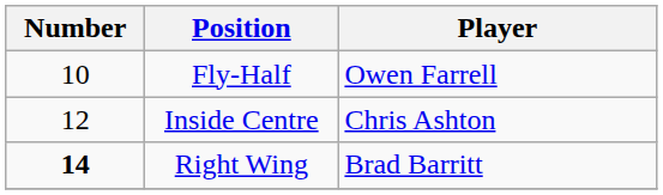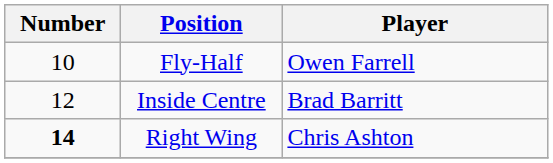Inside Centre | Player: Chris Ashton -> Brad Barritt
Right Wing | Player: Brad Barritt -> Chris Ashton
